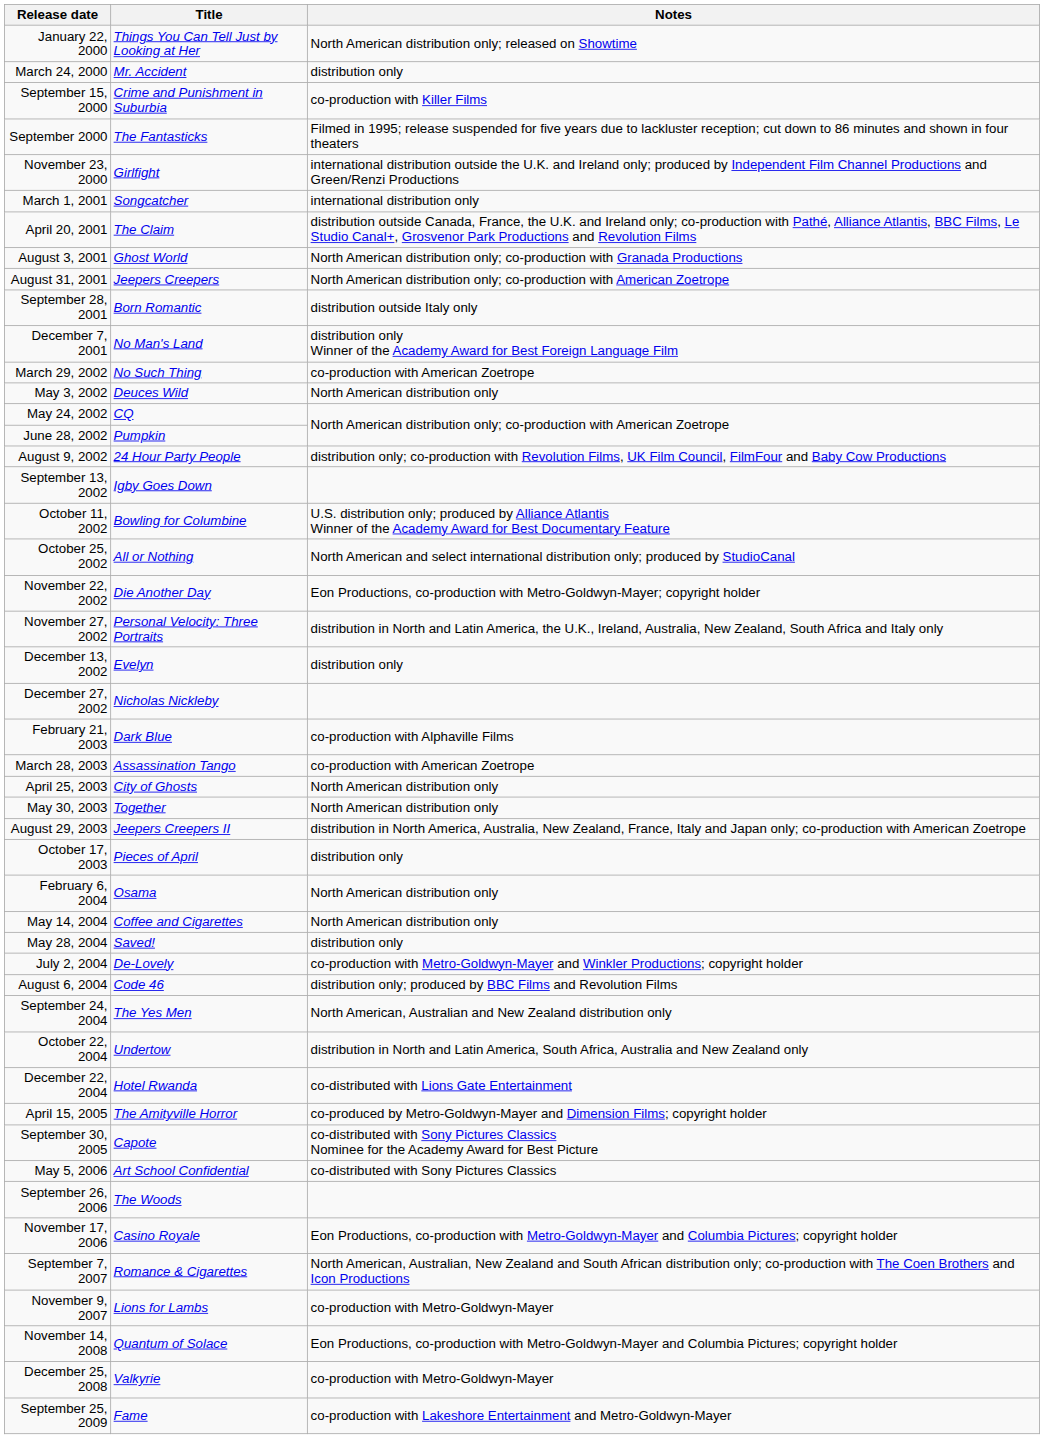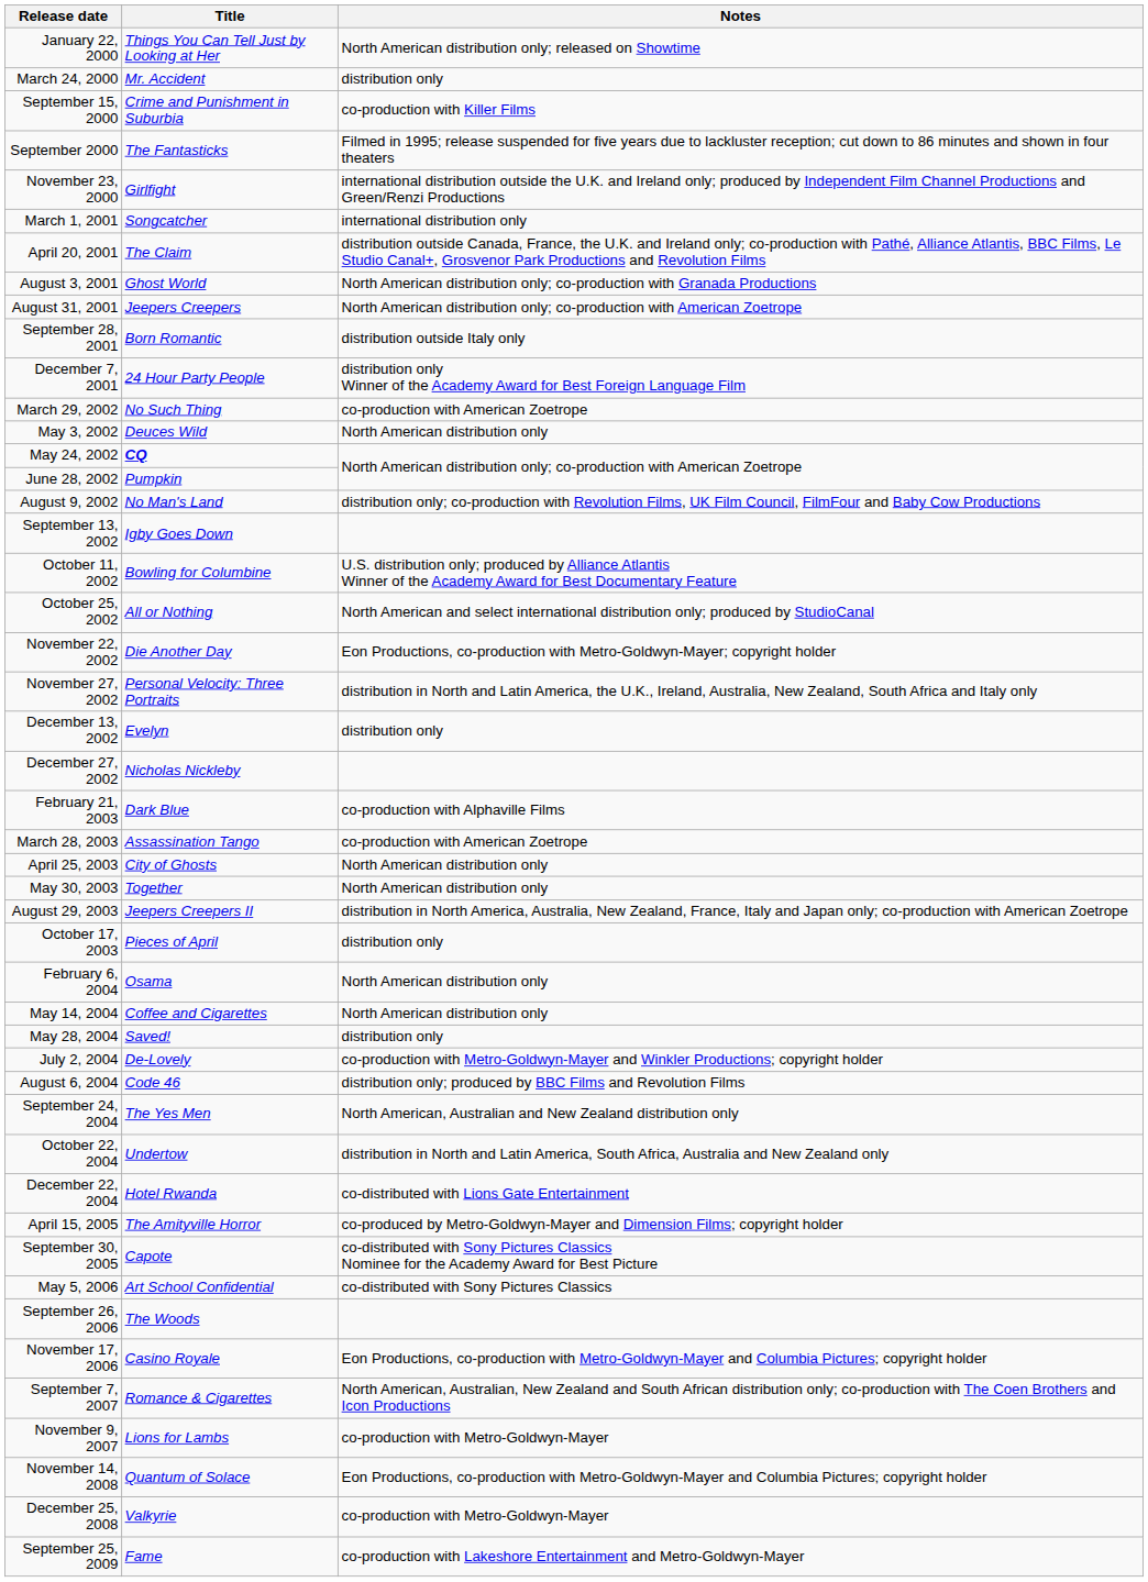December 7, 2001 | Title: No Man's Land -> 24 Hour Party People
May 24, 2002 | Title: normal -> bold
August 9, 2002 | Title: 24 Hour Party People -> No Man's Land
